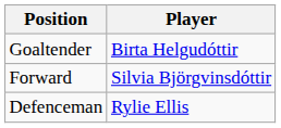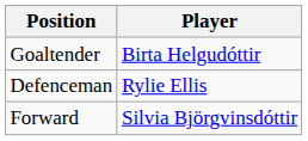rows swapped: Defenceman <-> Forward
